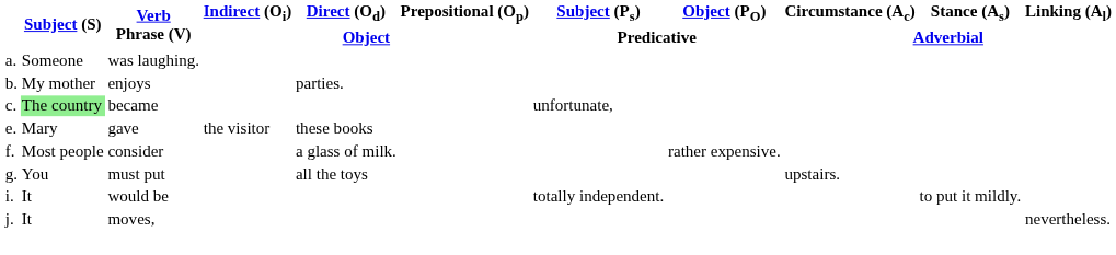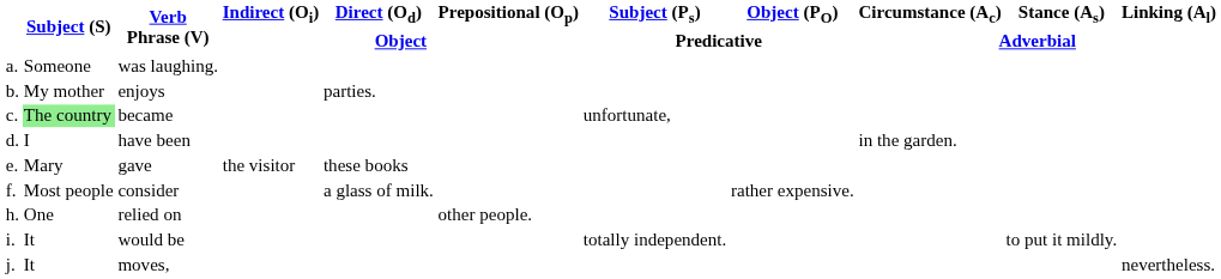+ row: d. | I | have been | in the garden.
- row: g. | You | must put | all the toys | upstairs.
+ row: h. | One | relied on | other people.
